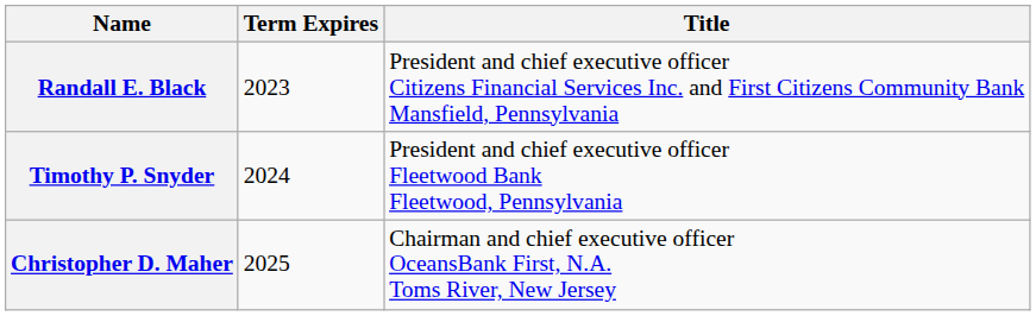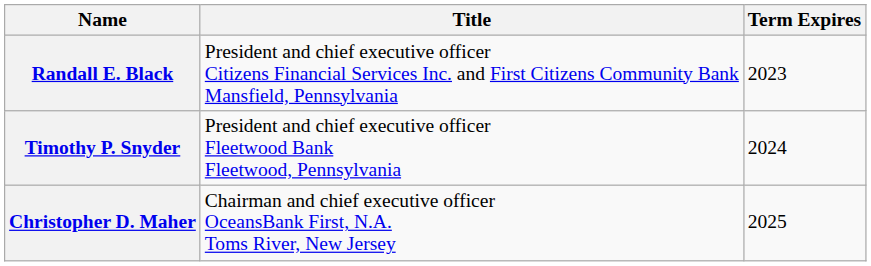columns swapped: Title <-> Term Expires
